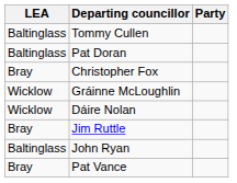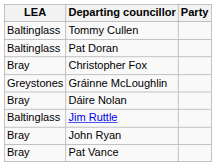Gráinne McLoughlin | LEA: Wicklow -> Greystones
Dáire Nolan | LEA: Wicklow -> Bray
Jim Ruttle | LEA: Bray -> Baltinglass
John Ryan | LEA: Baltinglass -> Bray
